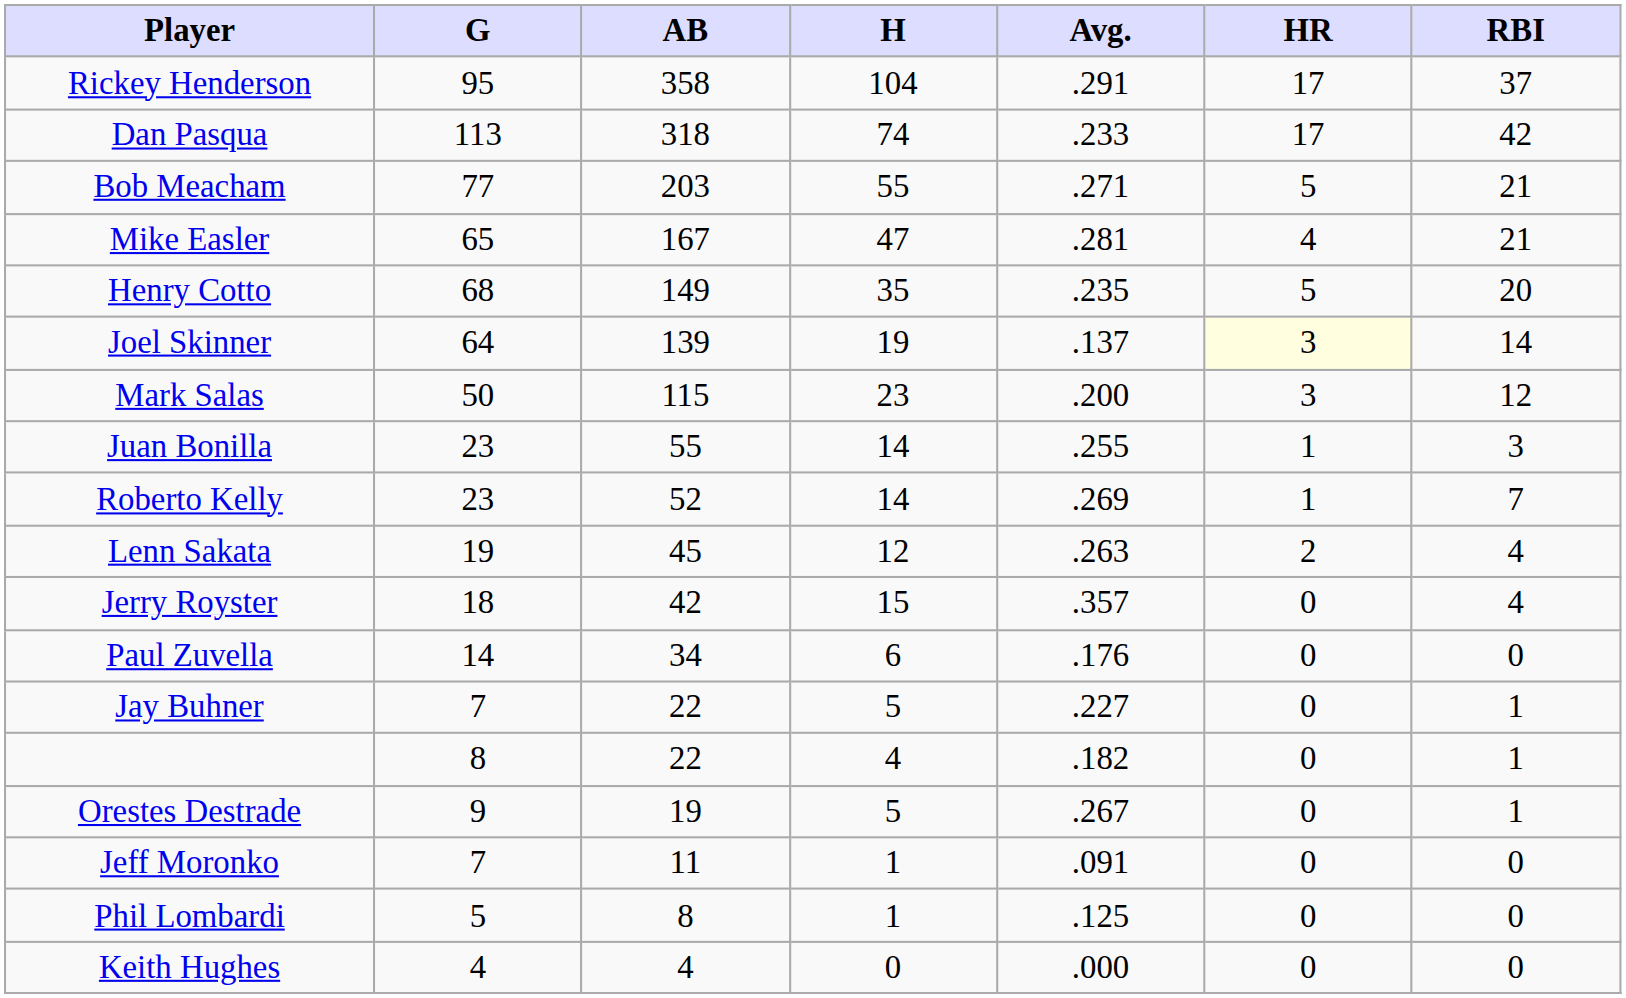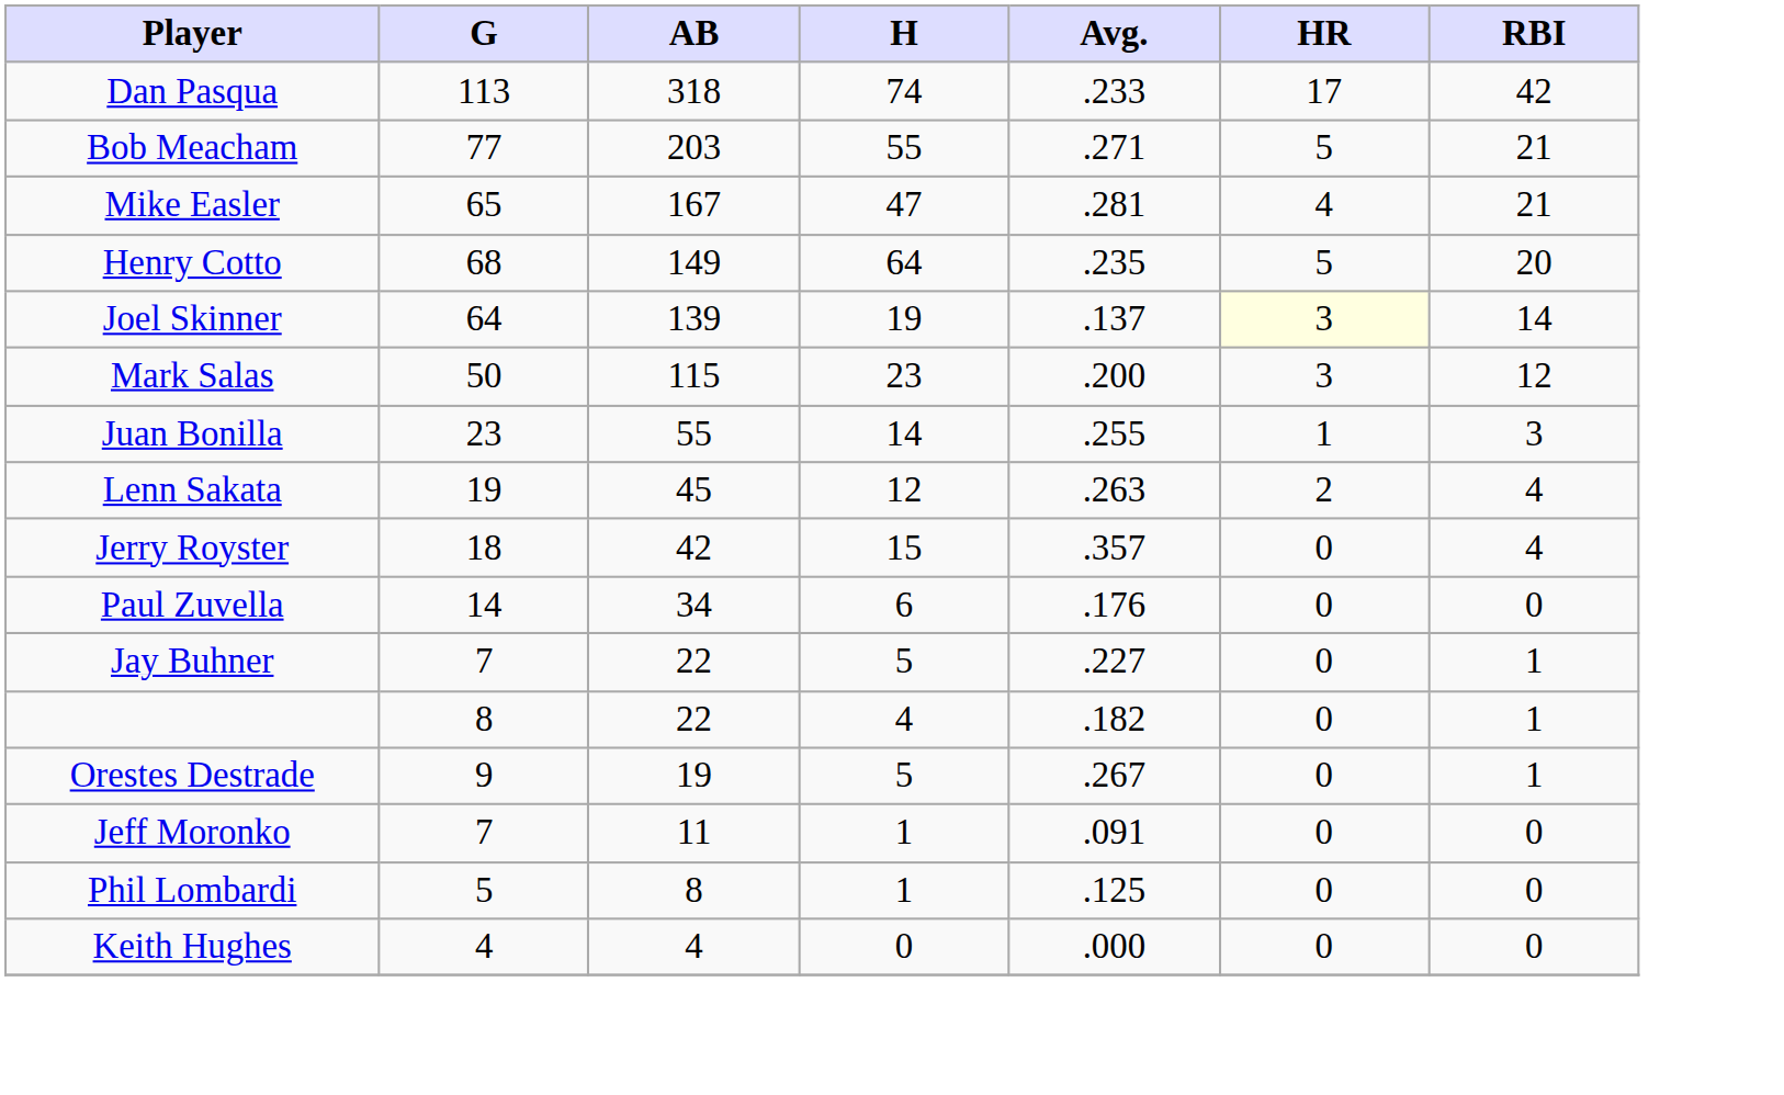- row: Rickey Henderson | 95 | 358 | 104 | .291 | 17 | 37
Henry Cotto | H: 35 -> 64
- row: Roberto Kelly | 23 | 52 | 14 | .269 | 1 | 7
